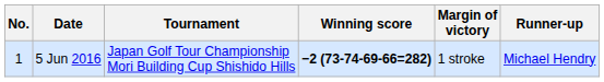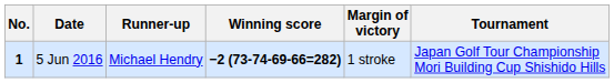columns swapped: Tournament <-> Runner-up
5 Jun 2016 | No.: normal -> bold
